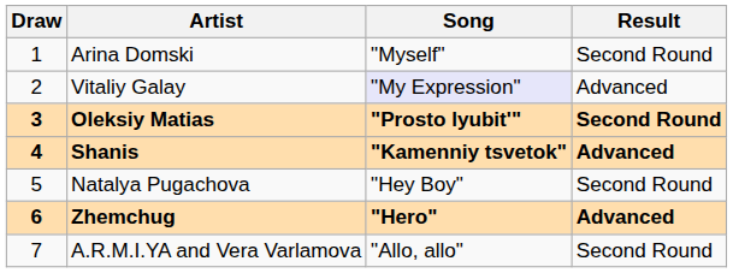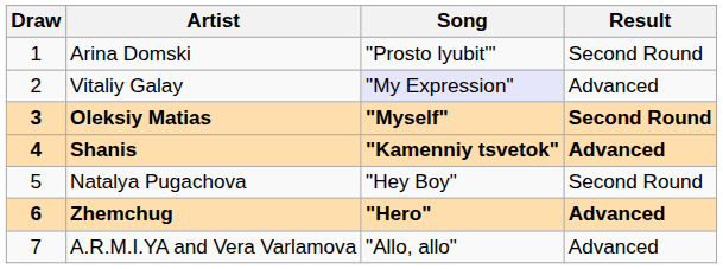Arina Domski | Song: "Myself" -> "Prosto lyubit'"
Oleksiy Matias | Song: "Prosto lyubit'" -> "Myself"
A.R.M.I.YA and Vera Varlamova | Result: Second Round -> Advanced
